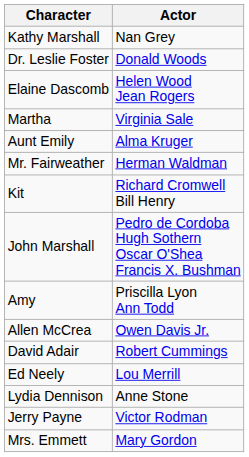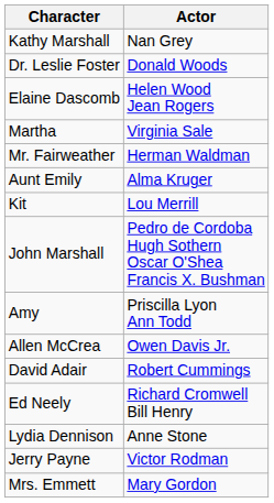rows swapped: Mr. Fairweather <-> Aunt Emily
Kit | Actor: Richard Cromwell Bill Henry -> Lou Merrill
Ed Neely | Actor: Lou Merrill -> Richard Cromwell Bill Henry
